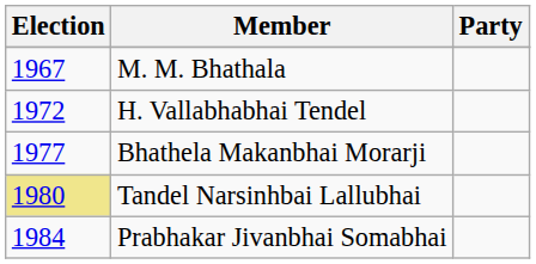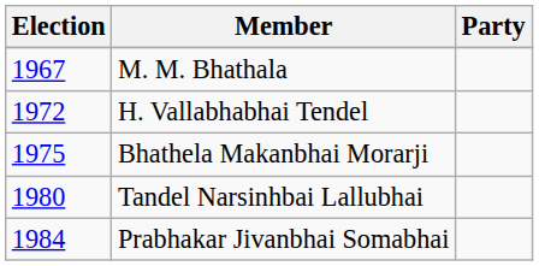Bhathela Makanbhai Morarji | Election: 1977 -> 1975
Tandel Narsinhbai Lallubhai | Election: khaki background -> no background
